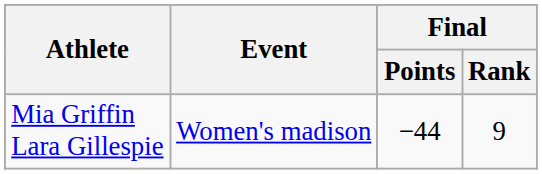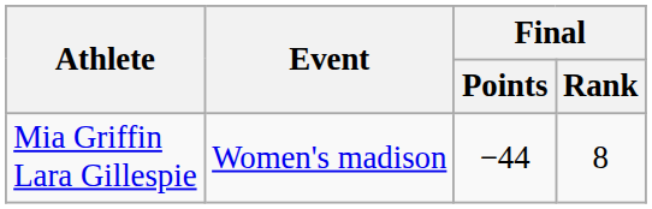Mia Griffin Lara Gillespie | Final / Rank: 9 -> 8
